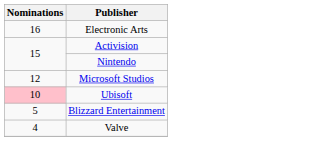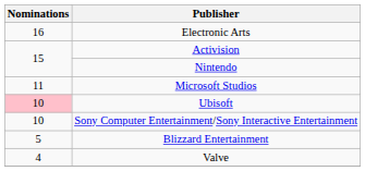Microsoft Studios | Nominations: 12 -> 11
+ row: 10 | Sony Computer Entertainment/Sony Interactive Entertainment
